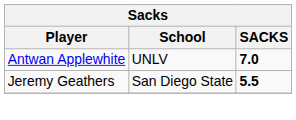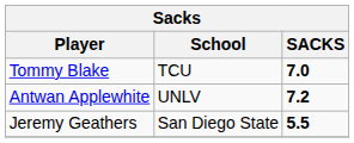+ row: Tommy Blake | TCU | 7.0
Antwan Applewhite | SACKS: 7.0 -> 7.2
